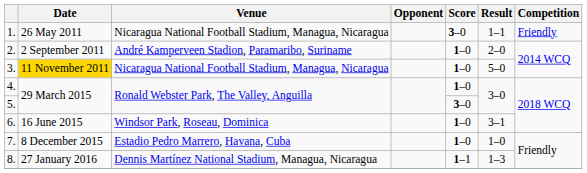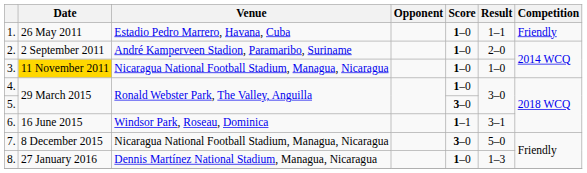1. | Venue: Nicaragua National Football Stadium, Managua, Nicaragua -> Estadio Pedro Marrero, Havana, Cuba
1. | Score: 3–0 -> 1–0
3. | Result: 5–0 -> 1–0
6. | Score: 1–0 -> 1–1
7. | Venue: Estadio Pedro Marrero, Havana, Cuba -> Nicaragua National Football Stadium, Managua, Nicaragua
7. | Score: 1–0 -> 3–0
7. | Result: 1–0 -> 5–0
8. | Score: 1–1 -> 1–0
